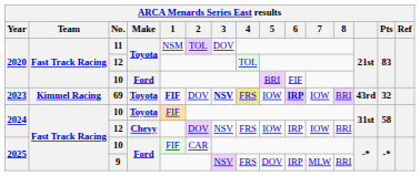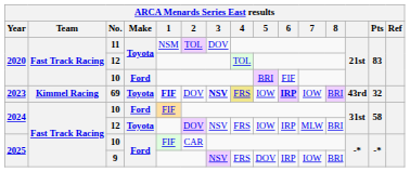2024 / 10 | Make: Toyota -> Ford
2024 / 12 | Make: Chevy -> Toyota
2024 / 12 | 7: IOW -> MLW
9 | 7: MLW -> IOW
